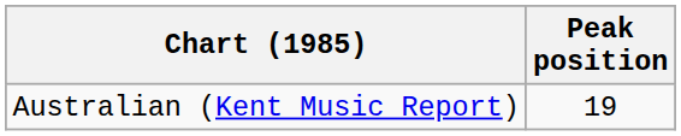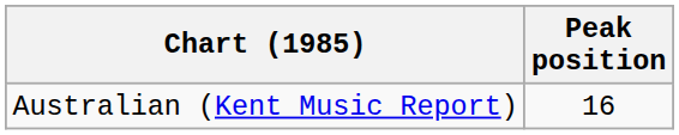Australian (Kent Music Report) | Peak position: 19 -> 16
